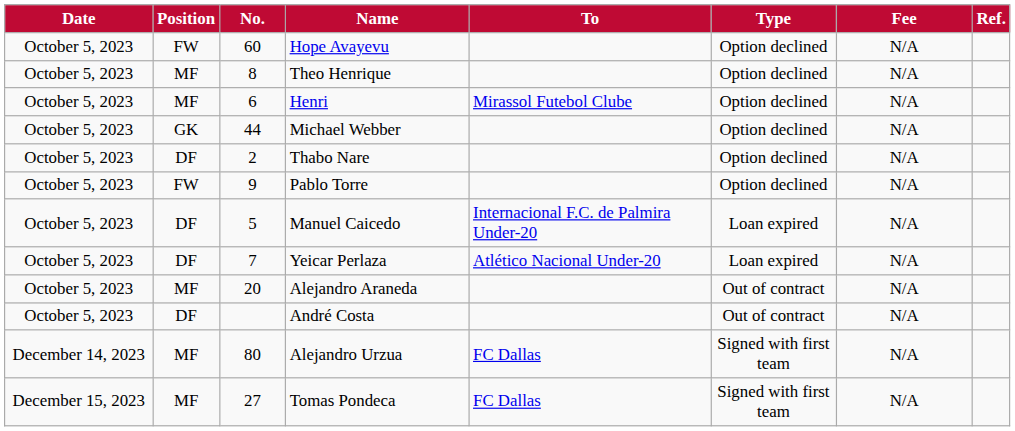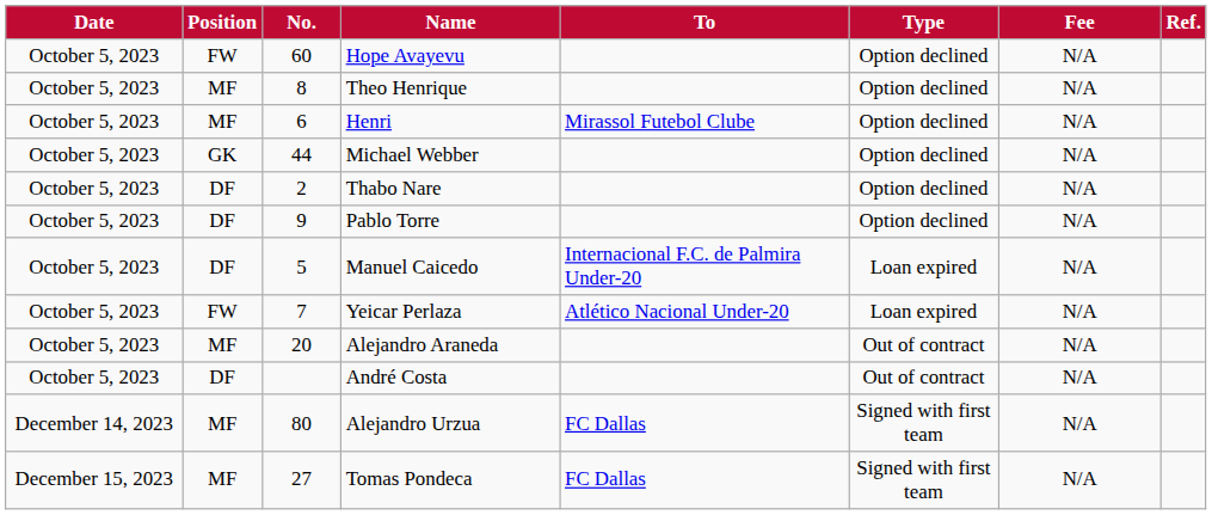Pablo Torre | Position: FW -> DF
Yeicar Perlaza | Position: DF -> FW
